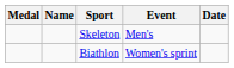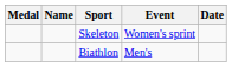Skeleton | Event: Men's -> Women's sprint
Biathlon | Event: Women's sprint -> Men's
